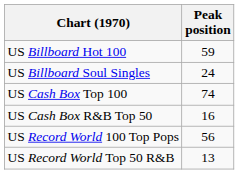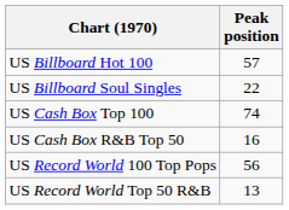US Billboard Hot 100 | Peak position: 59 -> 57
US Billboard Soul Singles | Peak position: 24 -> 22
